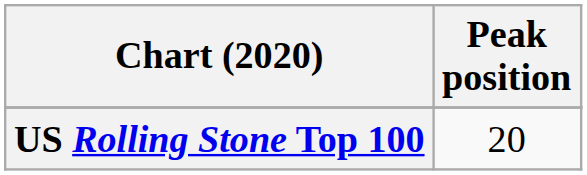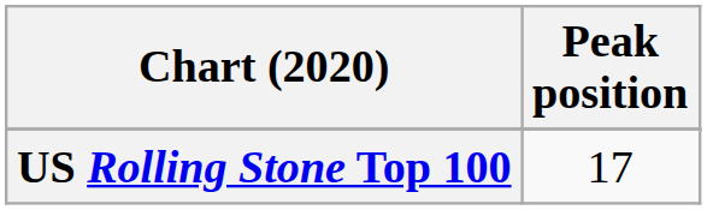US Rolling Stone Top 100 | Peak position: 20 -> 17
